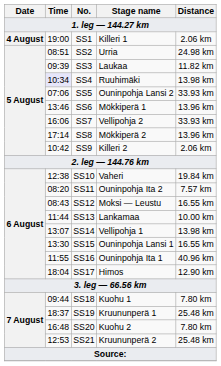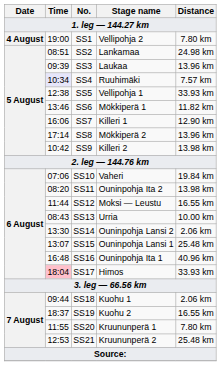SS1 | Stage name: Killeri 1 -> Vellipohja 2
SS1 | Distance: 2.06 km -> 7.80 km
SS2 | Stage name: Urria -> Lankamaa
SS3 | Distance: 11.82 km -> 13.96 km
SS4 | Distance: 13.98 km -> 7.57 km
SS5 | Time: 07:06 -> 12:38
SS5 | Stage name: Ouninpohja Lansi 2 -> Vellipohja 1
SS6 | Distance: 13.96 km -> 11.82 km
SS7 | Stage name: Vellipohja 2 -> Killeri 1
SS7 | Distance: 33.93 km -> 12.90 km
SS9 | Distance: 2.06 km -> 13.98 km
SS10 | Time: 12:38 -> 07:06
SS11 | Distance: 7.57 km -> 13.98 km
SS12 | Time: 08:43 -> 11:44
SS13 | Time: 11:44 -> 08:43
SS13 | Stage name: Lankamaa -> Urria
SS14 | Time: 13:07 -> 13:30
SS14 | Stage name: Vellipohja 1 -> Ouninpohja Lansi 2
SS14 | Distance: 13.98 km -> 2.06 km
SS15 | Time: 13:30 -> 13:07
SS15 | Distance: 16.55 km -> 25.48 km
SS16 | Time: 11:55 -> 16:48
SS17 | Time: no background -> pink background
SS17 | Distance: 12.90 km -> 33.93 km
SS18 | Distance: 7.80 km -> 2.06 km
SS19 | Stage name: Kruununperä 1 -> Kuohu 2
SS19 | Distance: 25.48 km -> 16.55 km
SS20 | Time: 16:48 -> 11:55
SS20 | Stage name: Kuohu 2 -> Kruununperä 1
